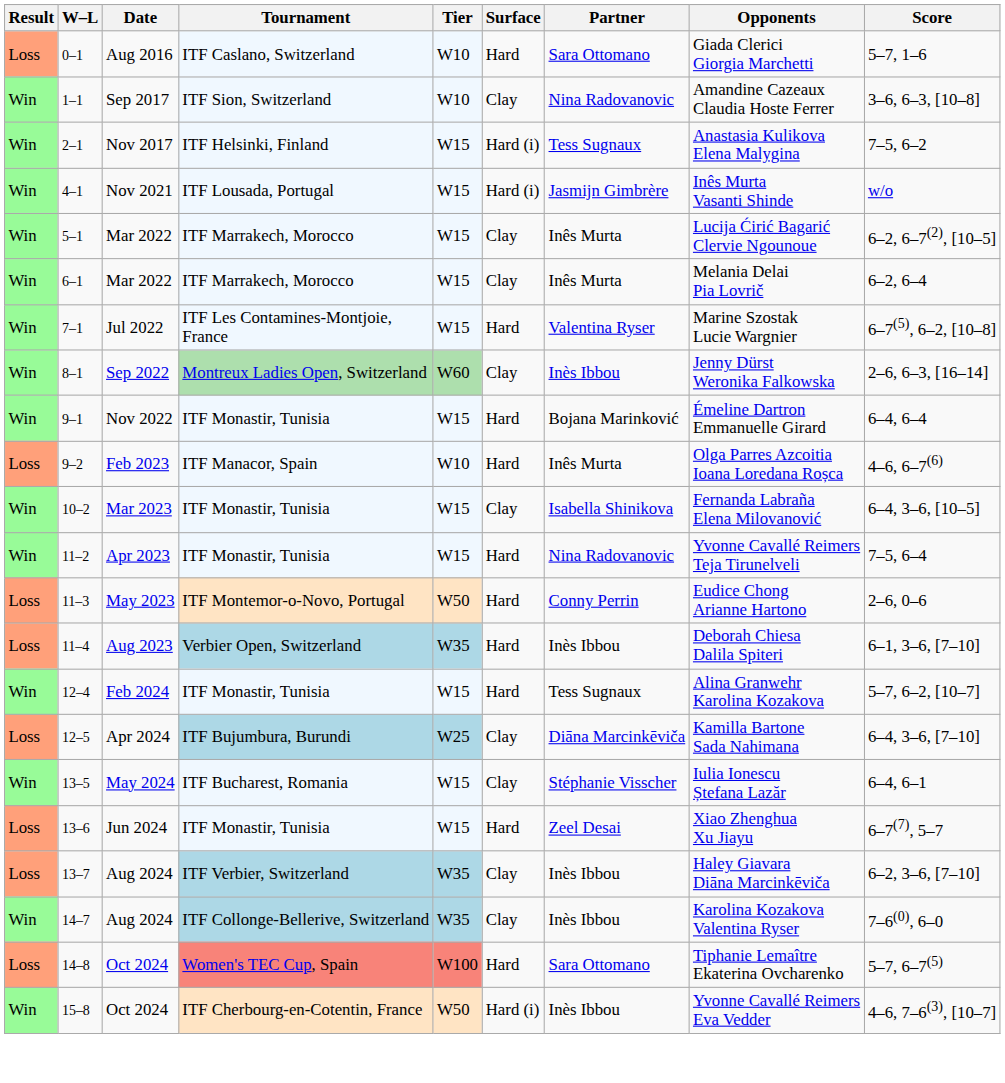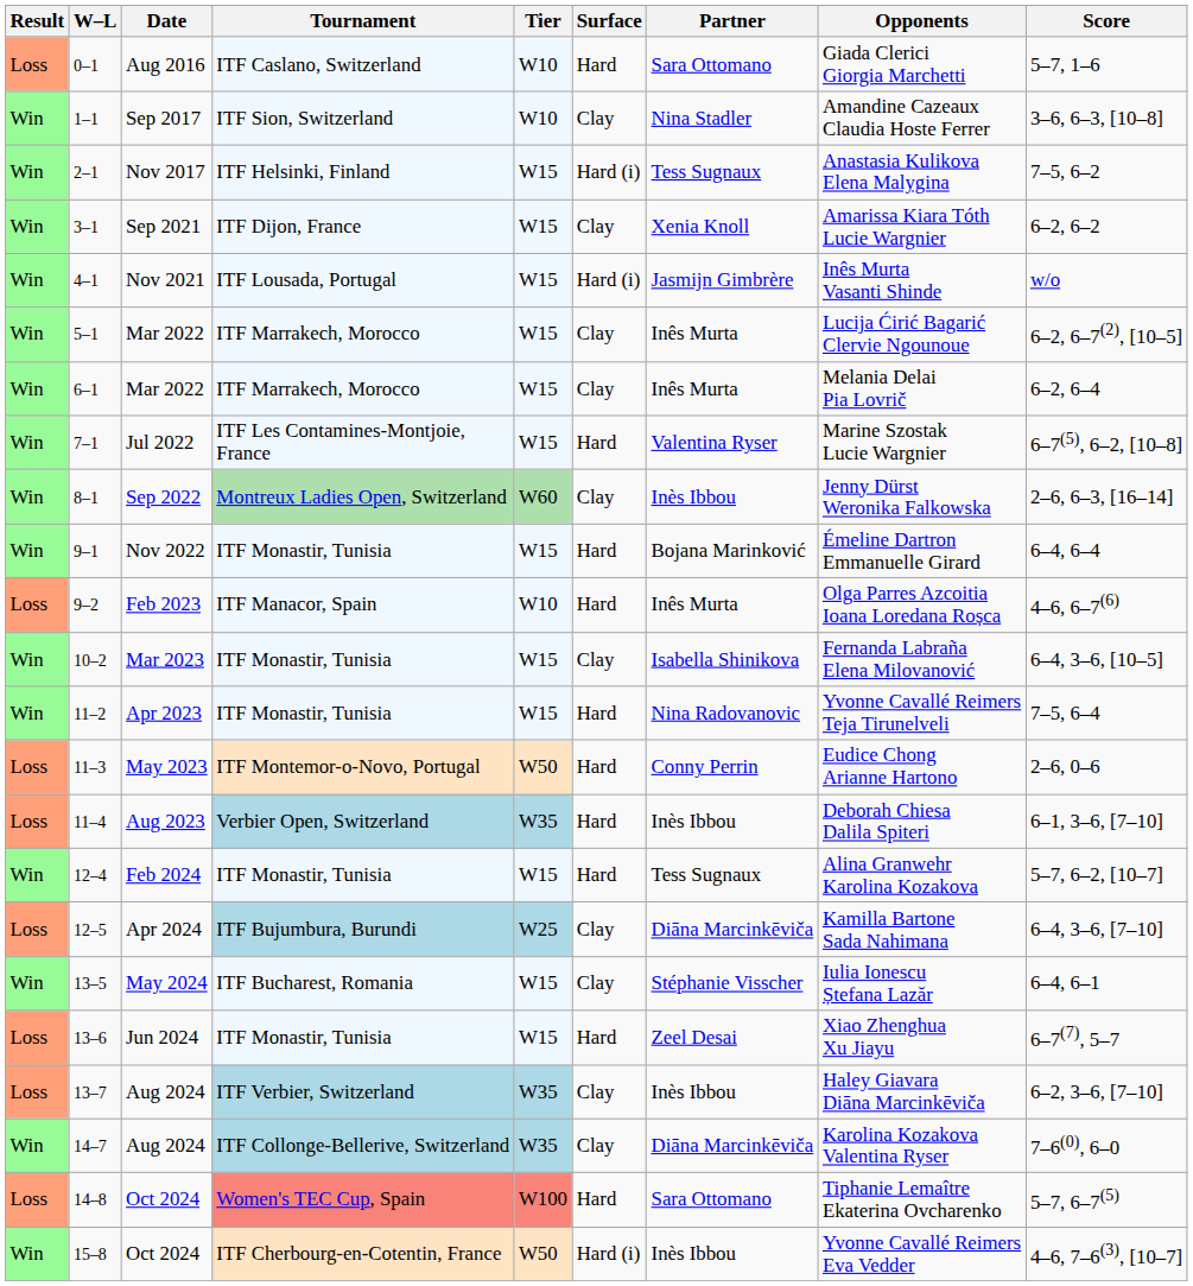1–1 | Partner: Nina Radovanovic -> Nina Stadler
+ row: Win | 3–1 | Sep 2021 | ITF Dijon, France | W15 | Clay | Xenia Knoll | Amarissa Kiara Tóth Lucie Wargnier | 6–2, 6–2
14–7 | Partner: Inès Ibbou -> Diāna Marcinkēviča
